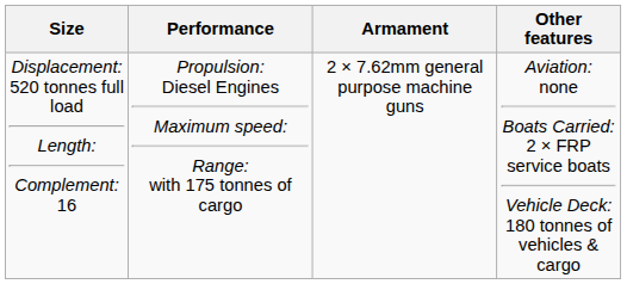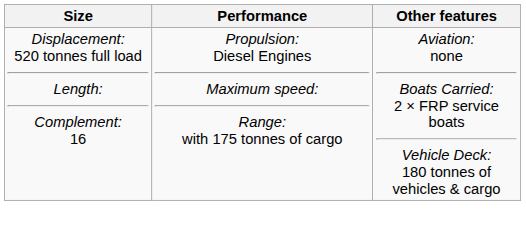- column: Armament | 2 × 7.62mm general purpose machine guns
